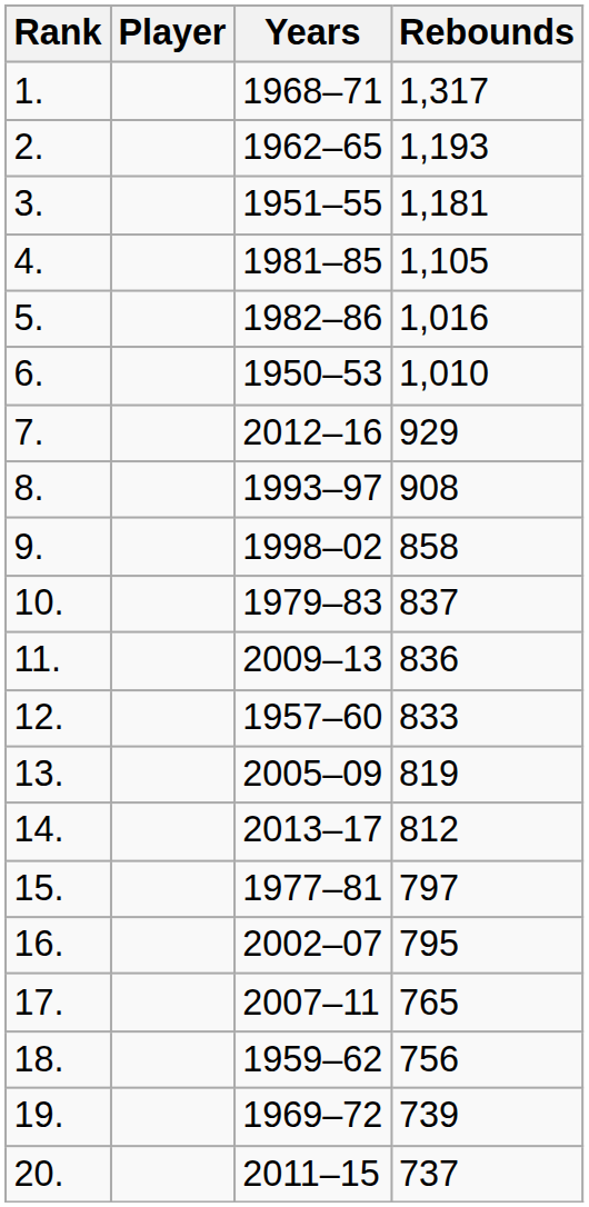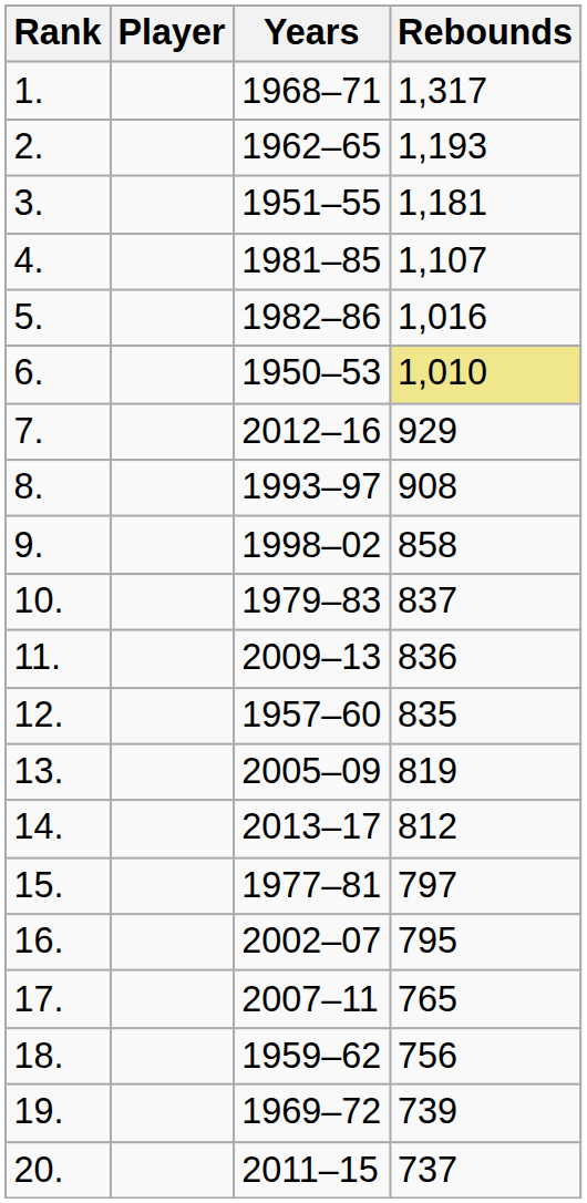4. | Rebounds: 1,105 -> 1,107
6. | Rebounds: no background -> khaki background
12. | Rebounds: 833 -> 835
